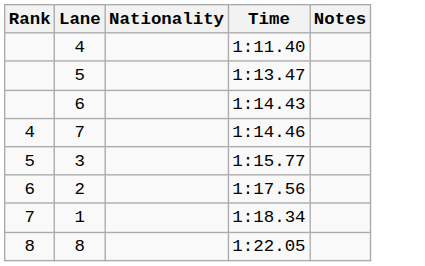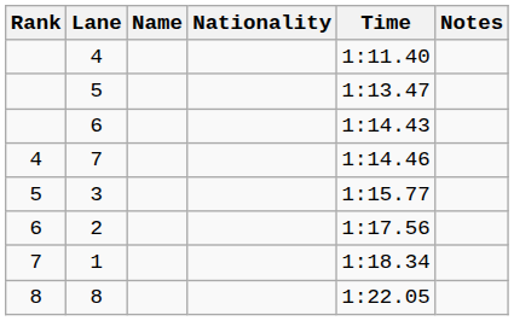+ column: Name
